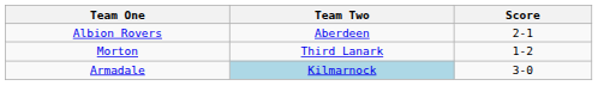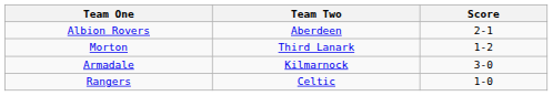Armadale | Team Two: lightblue background -> no background
+ row: Rangers | Celtic | 1-0
